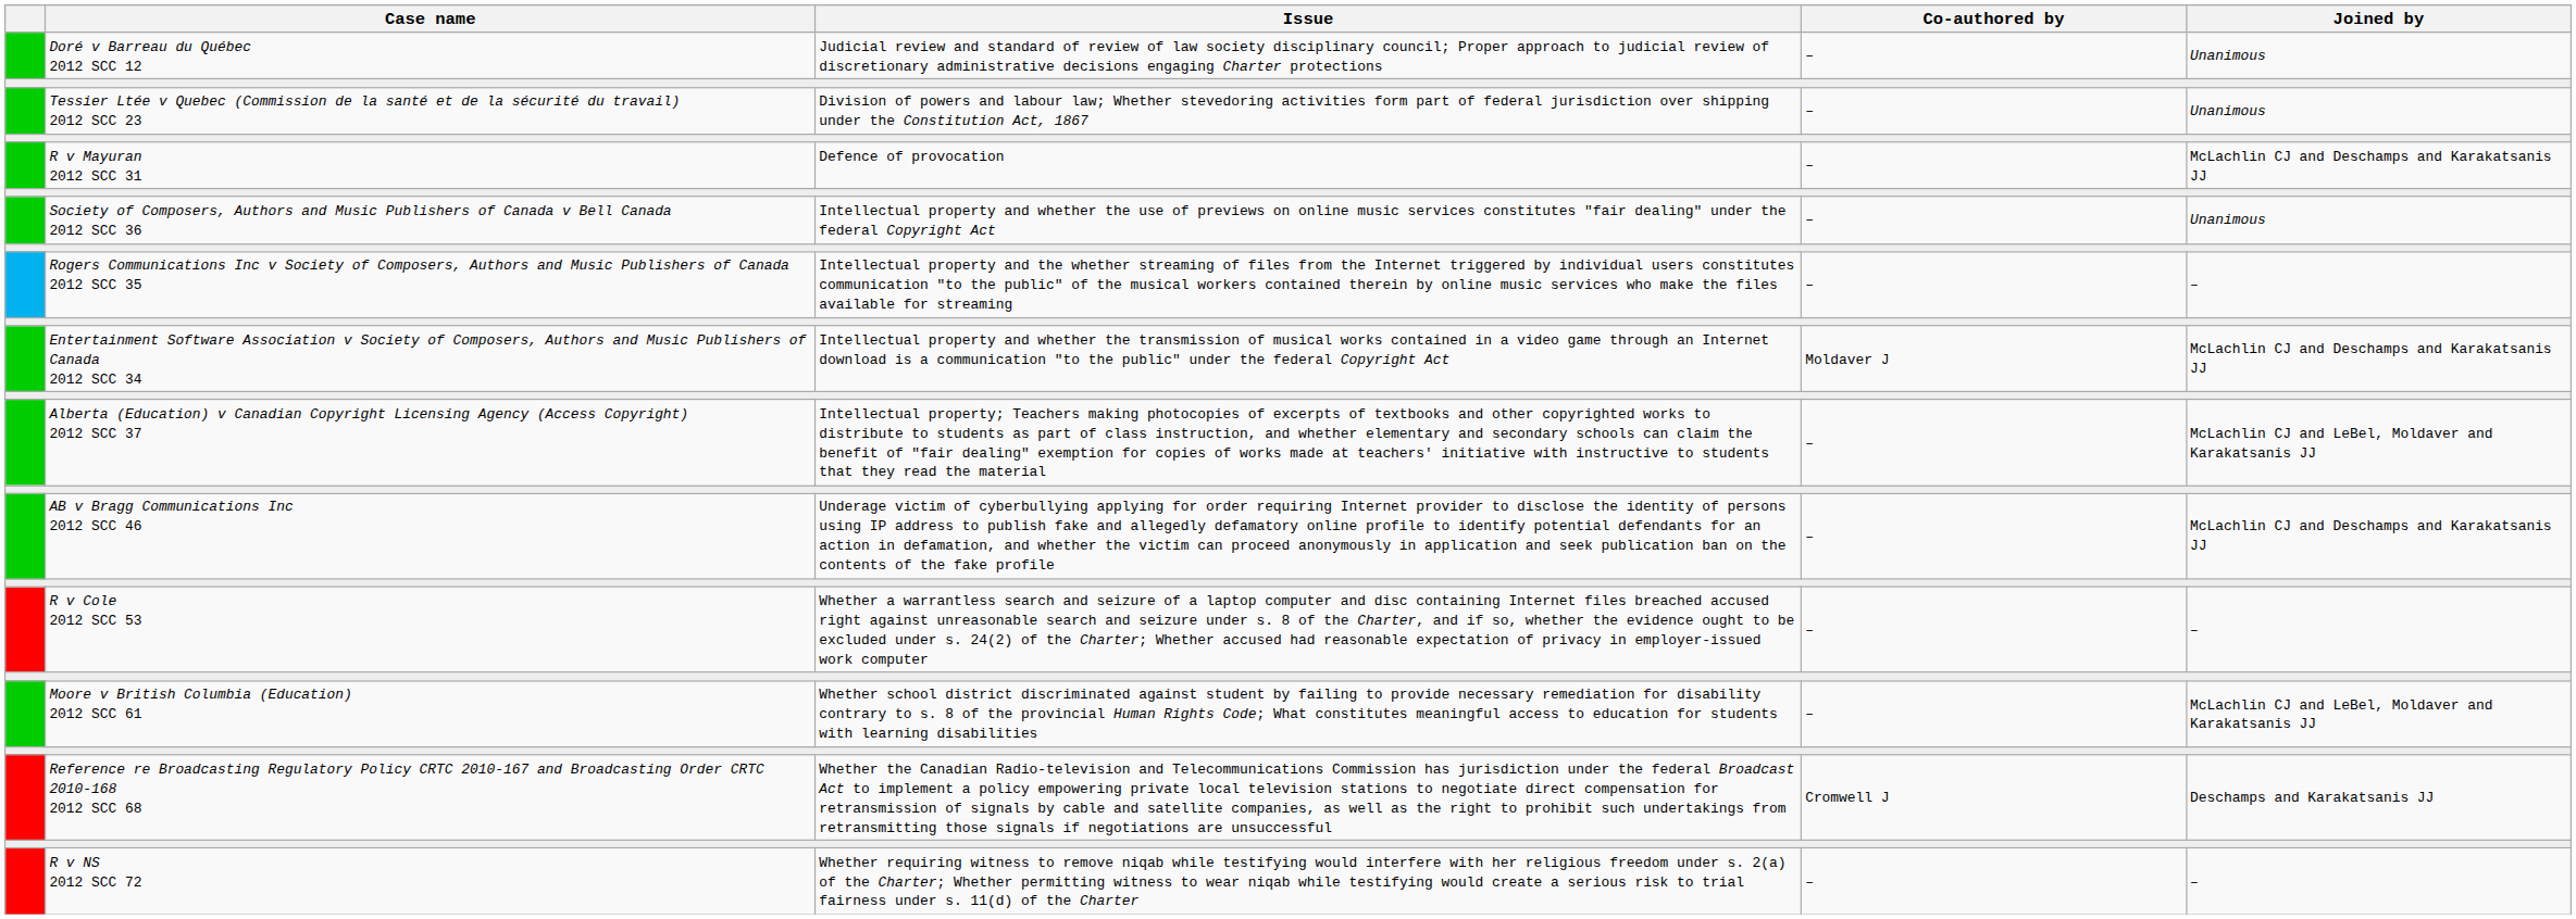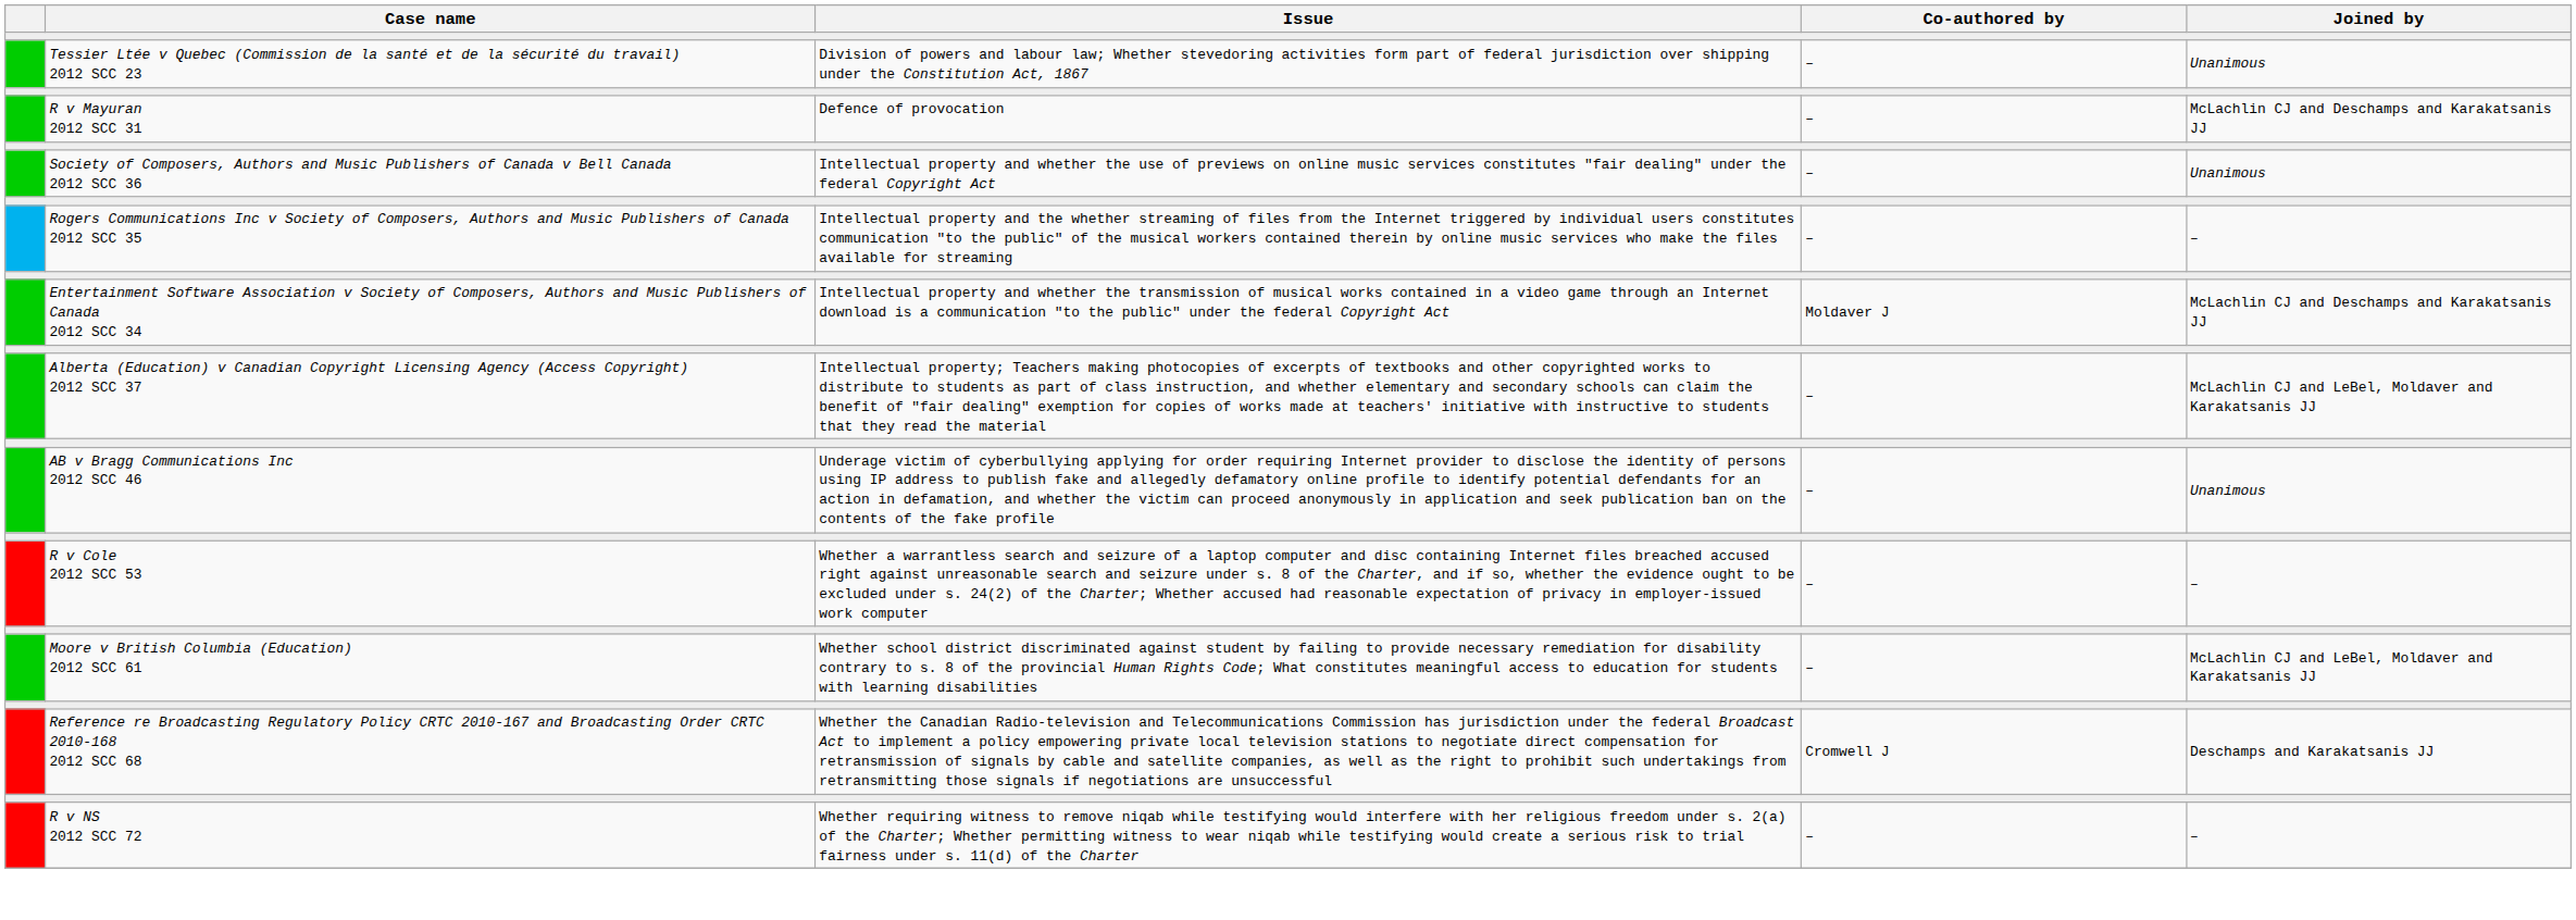- row: Doré v Barreau du Québec 2012 SCC 12 | Judicial review and standard of review of law society disciplinary council; Proper approach to judicial review of discretionary administrative decisions engaging Charter protections | – | Unanimous
AB v Bragg Communications Inc 2012 SCC 46 | Joined by: McLachlin CJ and Deschamps and Karakatsanis JJ -> Unanimous
